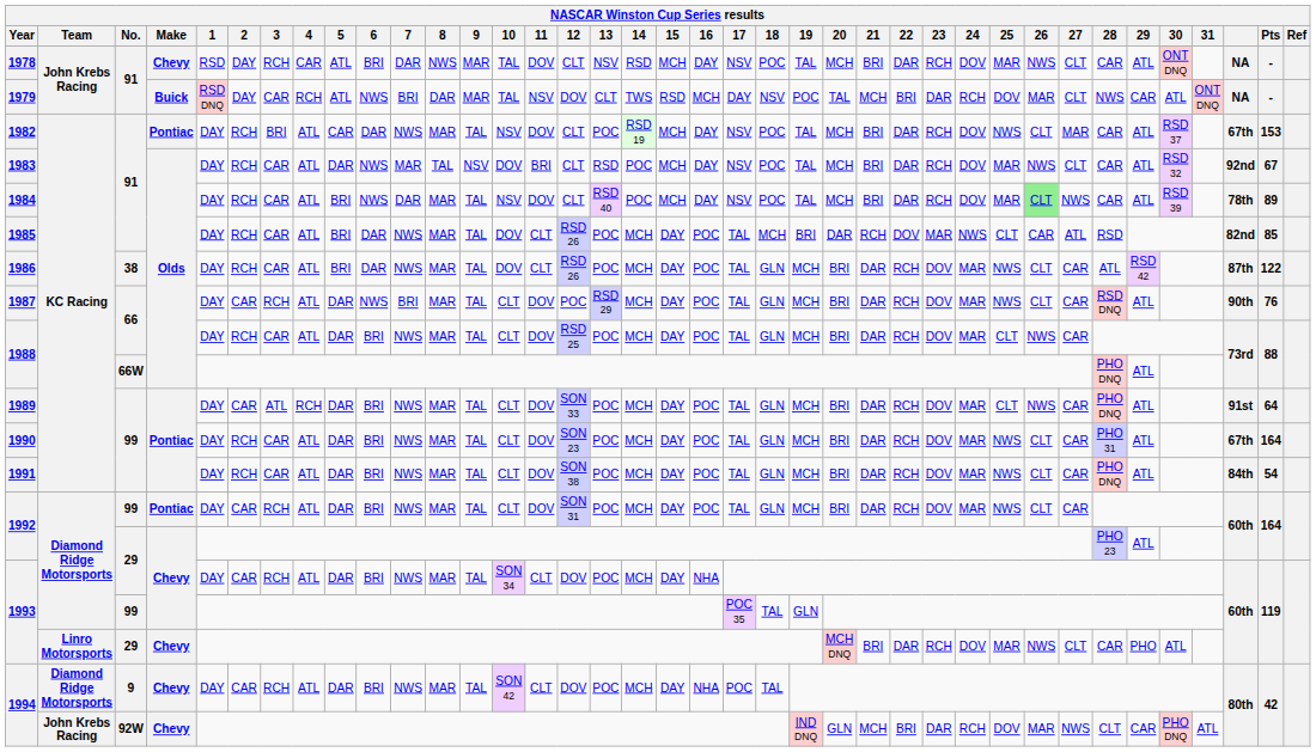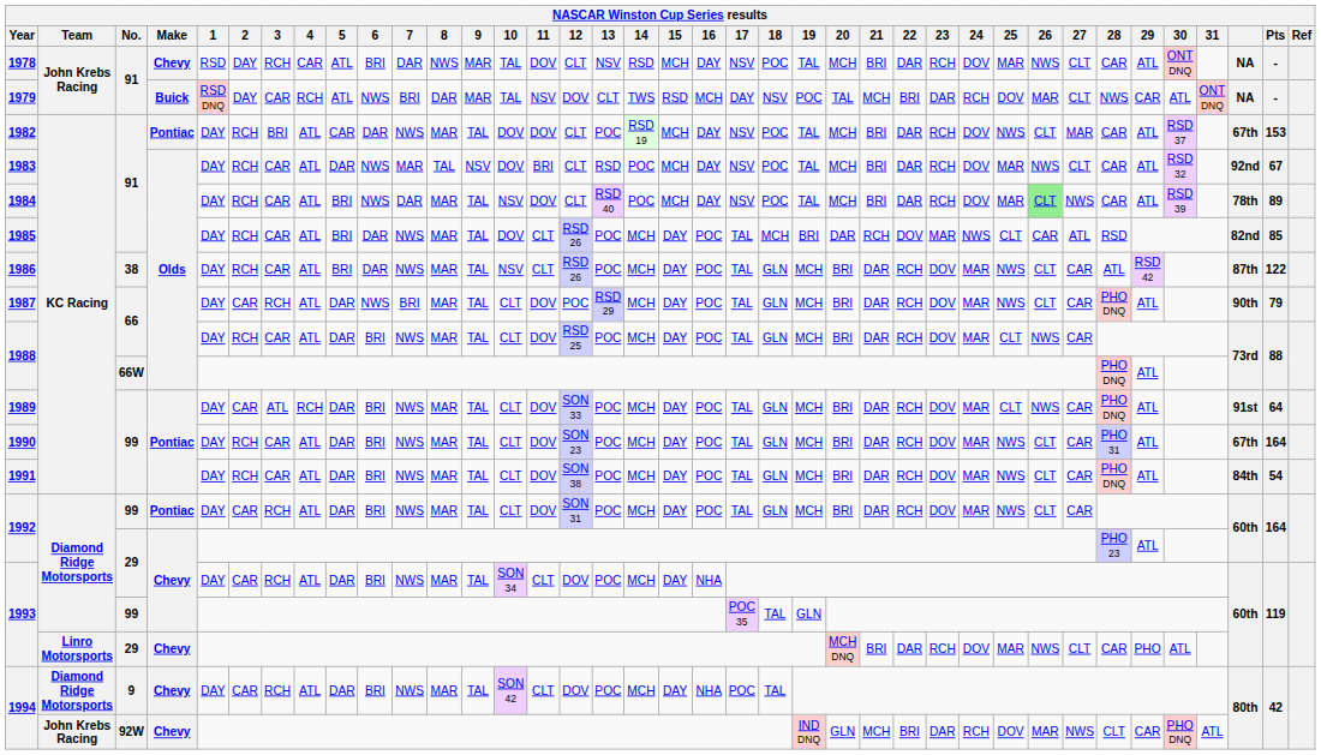1982 | 10: NSV -> DOV
1986 | 10: DOV -> NSV
1987 | 28: RSD DNQ -> PHO DNQ
1987 | Pts: 76 -> 79
